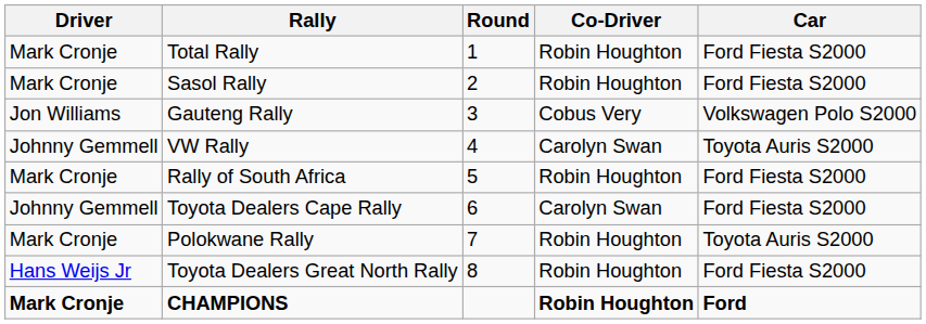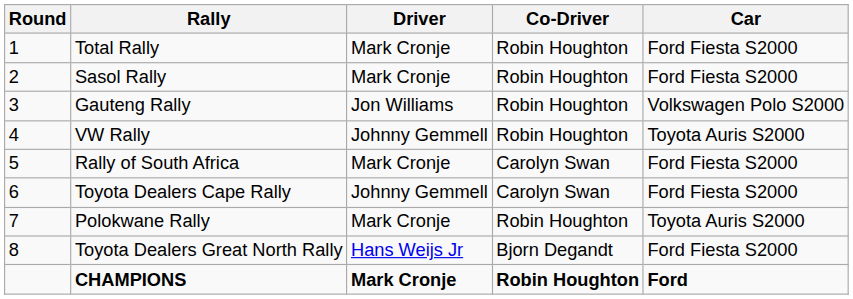columns swapped: Round <-> Driver
Gauteng Rally | Co-Driver: Cobus Very -> Robin Houghton
VW Rally | Co-Driver: Carolyn Swan -> Robin Houghton
Rally of South Africa | Co-Driver: Robin Houghton -> Carolyn Swan
Toyota Dealers Great North Rally | Co-Driver: Robin Houghton -> Bjorn Degandt
